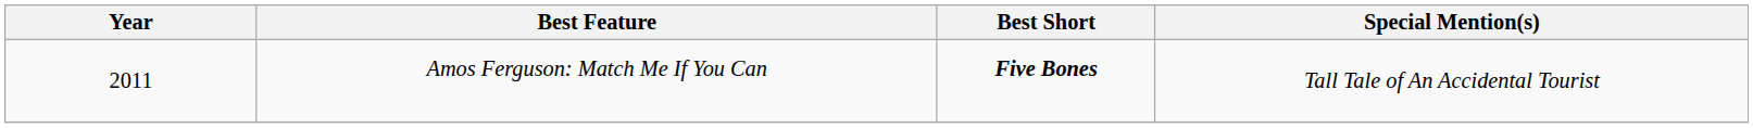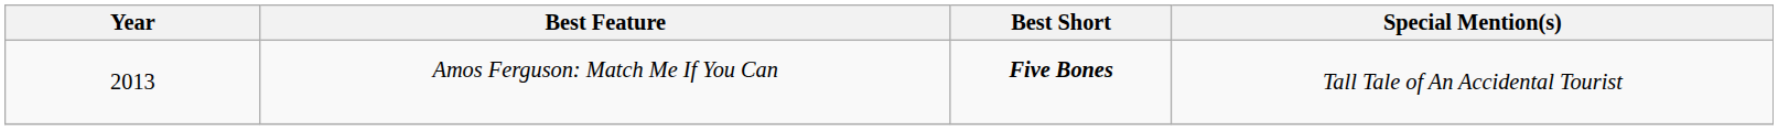Amos Ferguson: Match Me If You Can | Year: 2011 -> 2013
